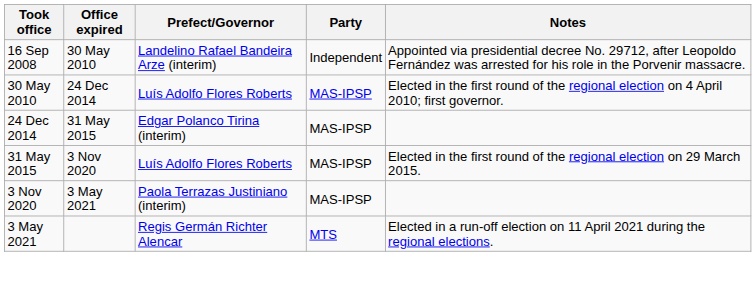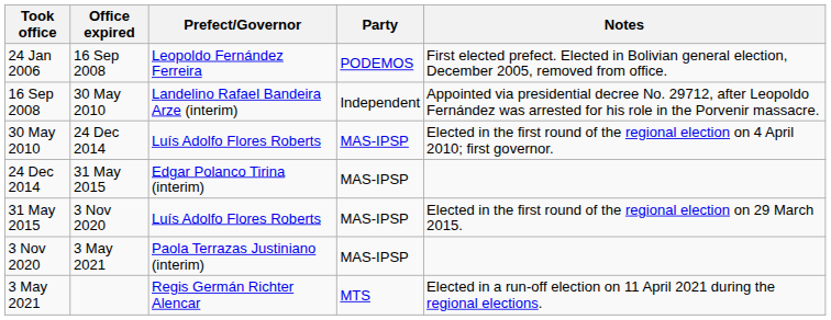+ row: 24 Jan 2006 | 16 Sep 2008 | Leopoldo Fernández Ferreira | PODEMOS | First elected prefect. Elected in Bolivian general election, December 2005, removed from office.
